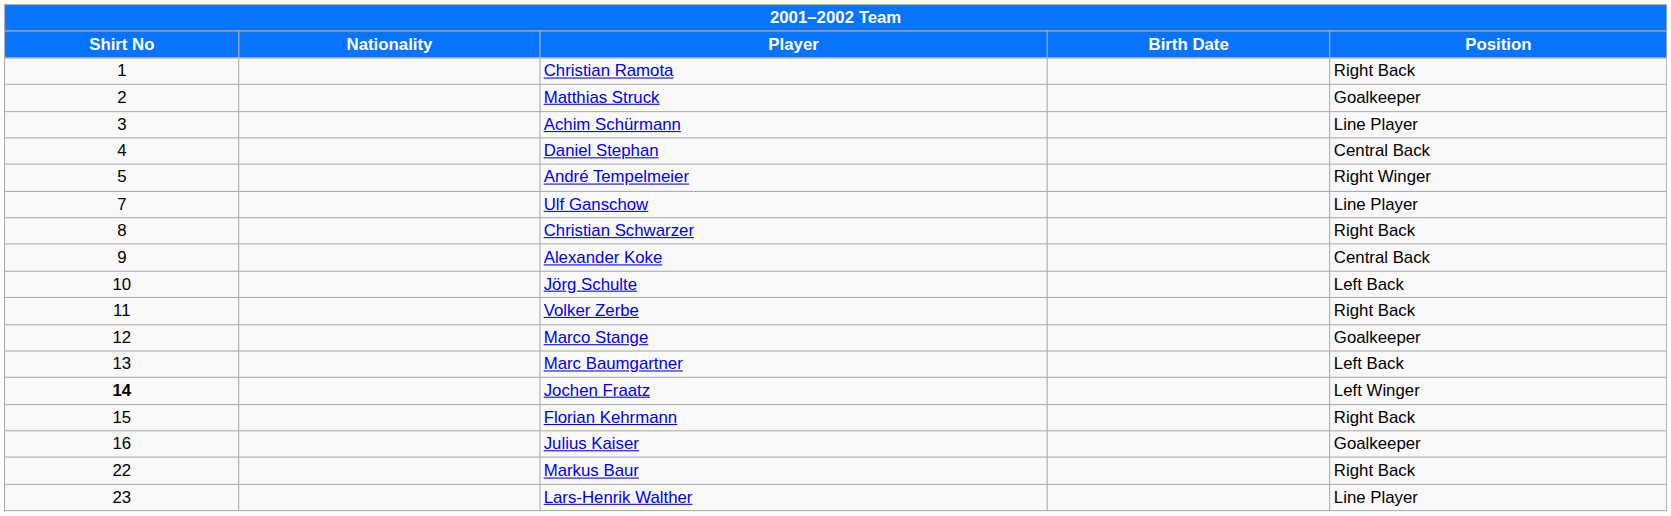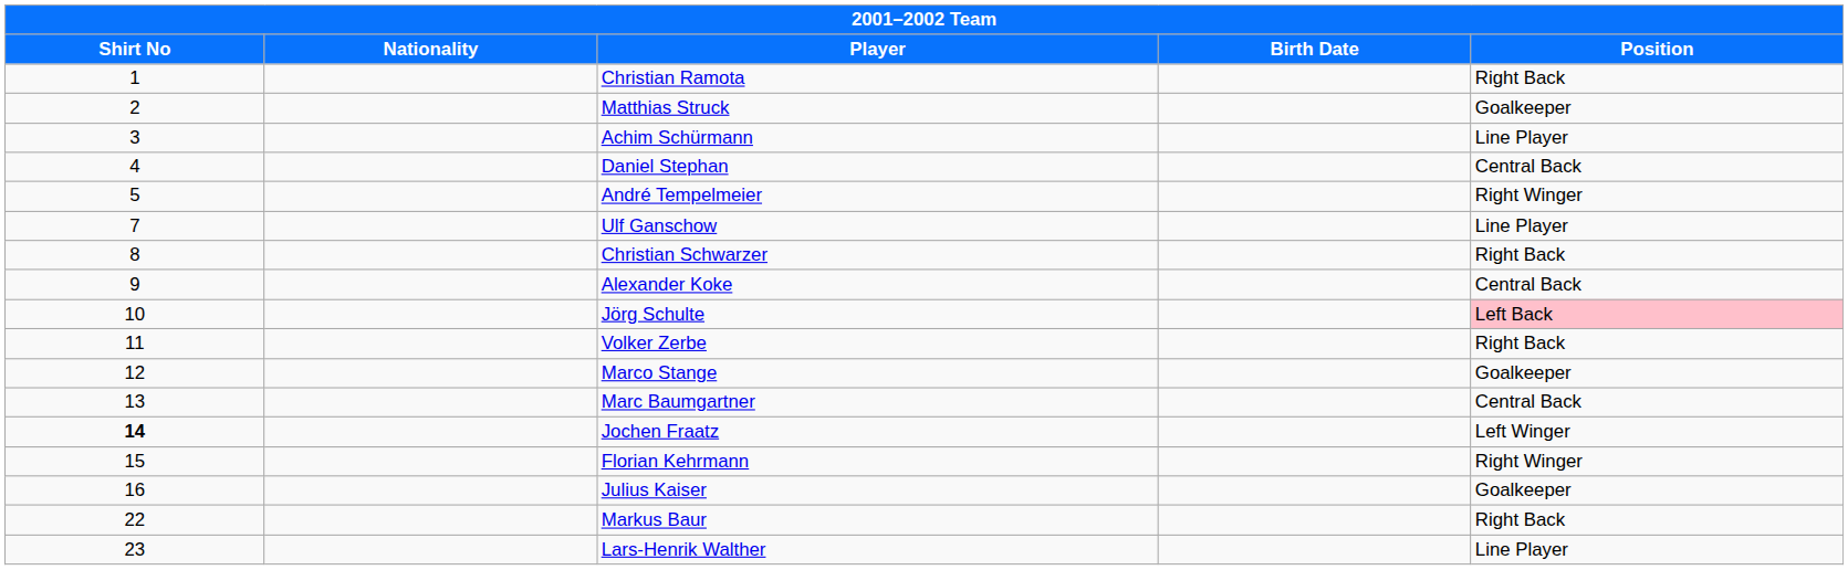Jörg Schulte | Position: no background -> pink background
Marc Baumgartner | Position: Left Back -> Central Back
Florian Kehrmann | Position: Right Back -> Right Winger
